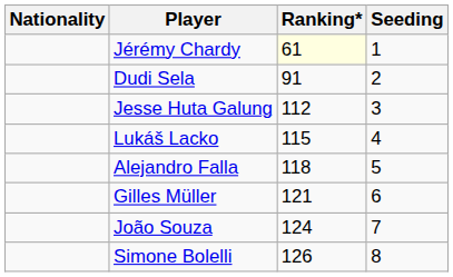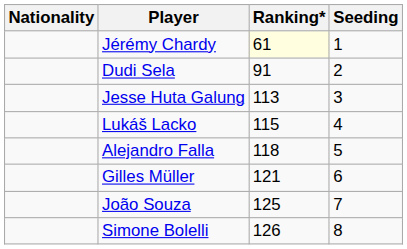Jesse Huta Galung | Ranking*: 112 -> 113
João Souza | Ranking*: 124 -> 125
